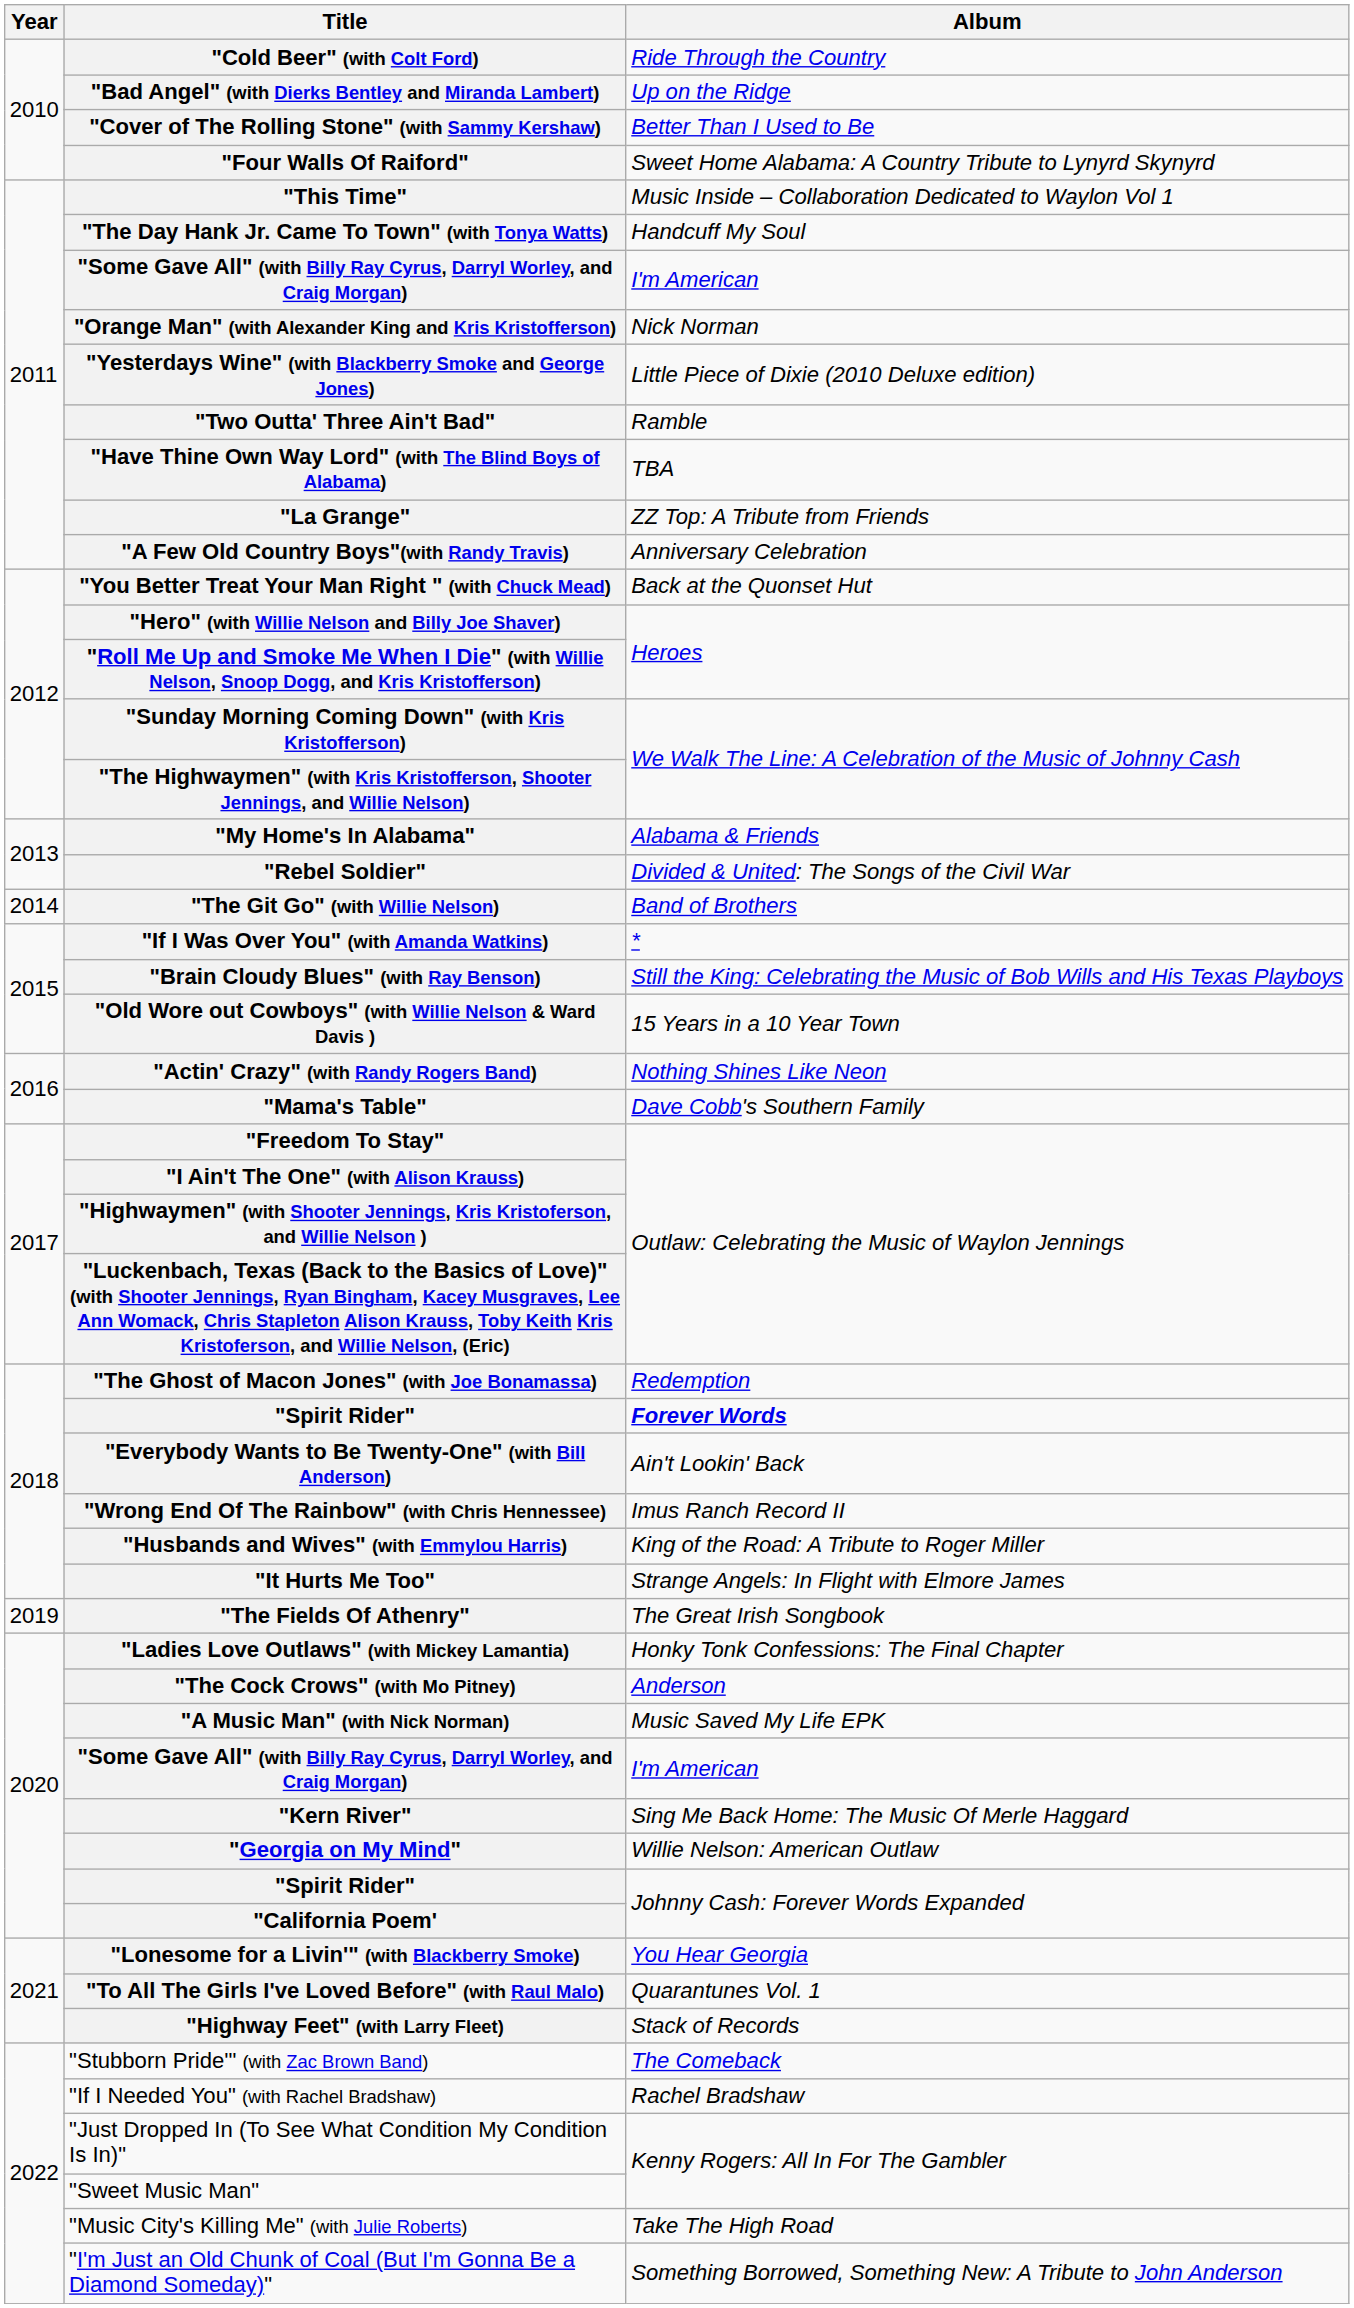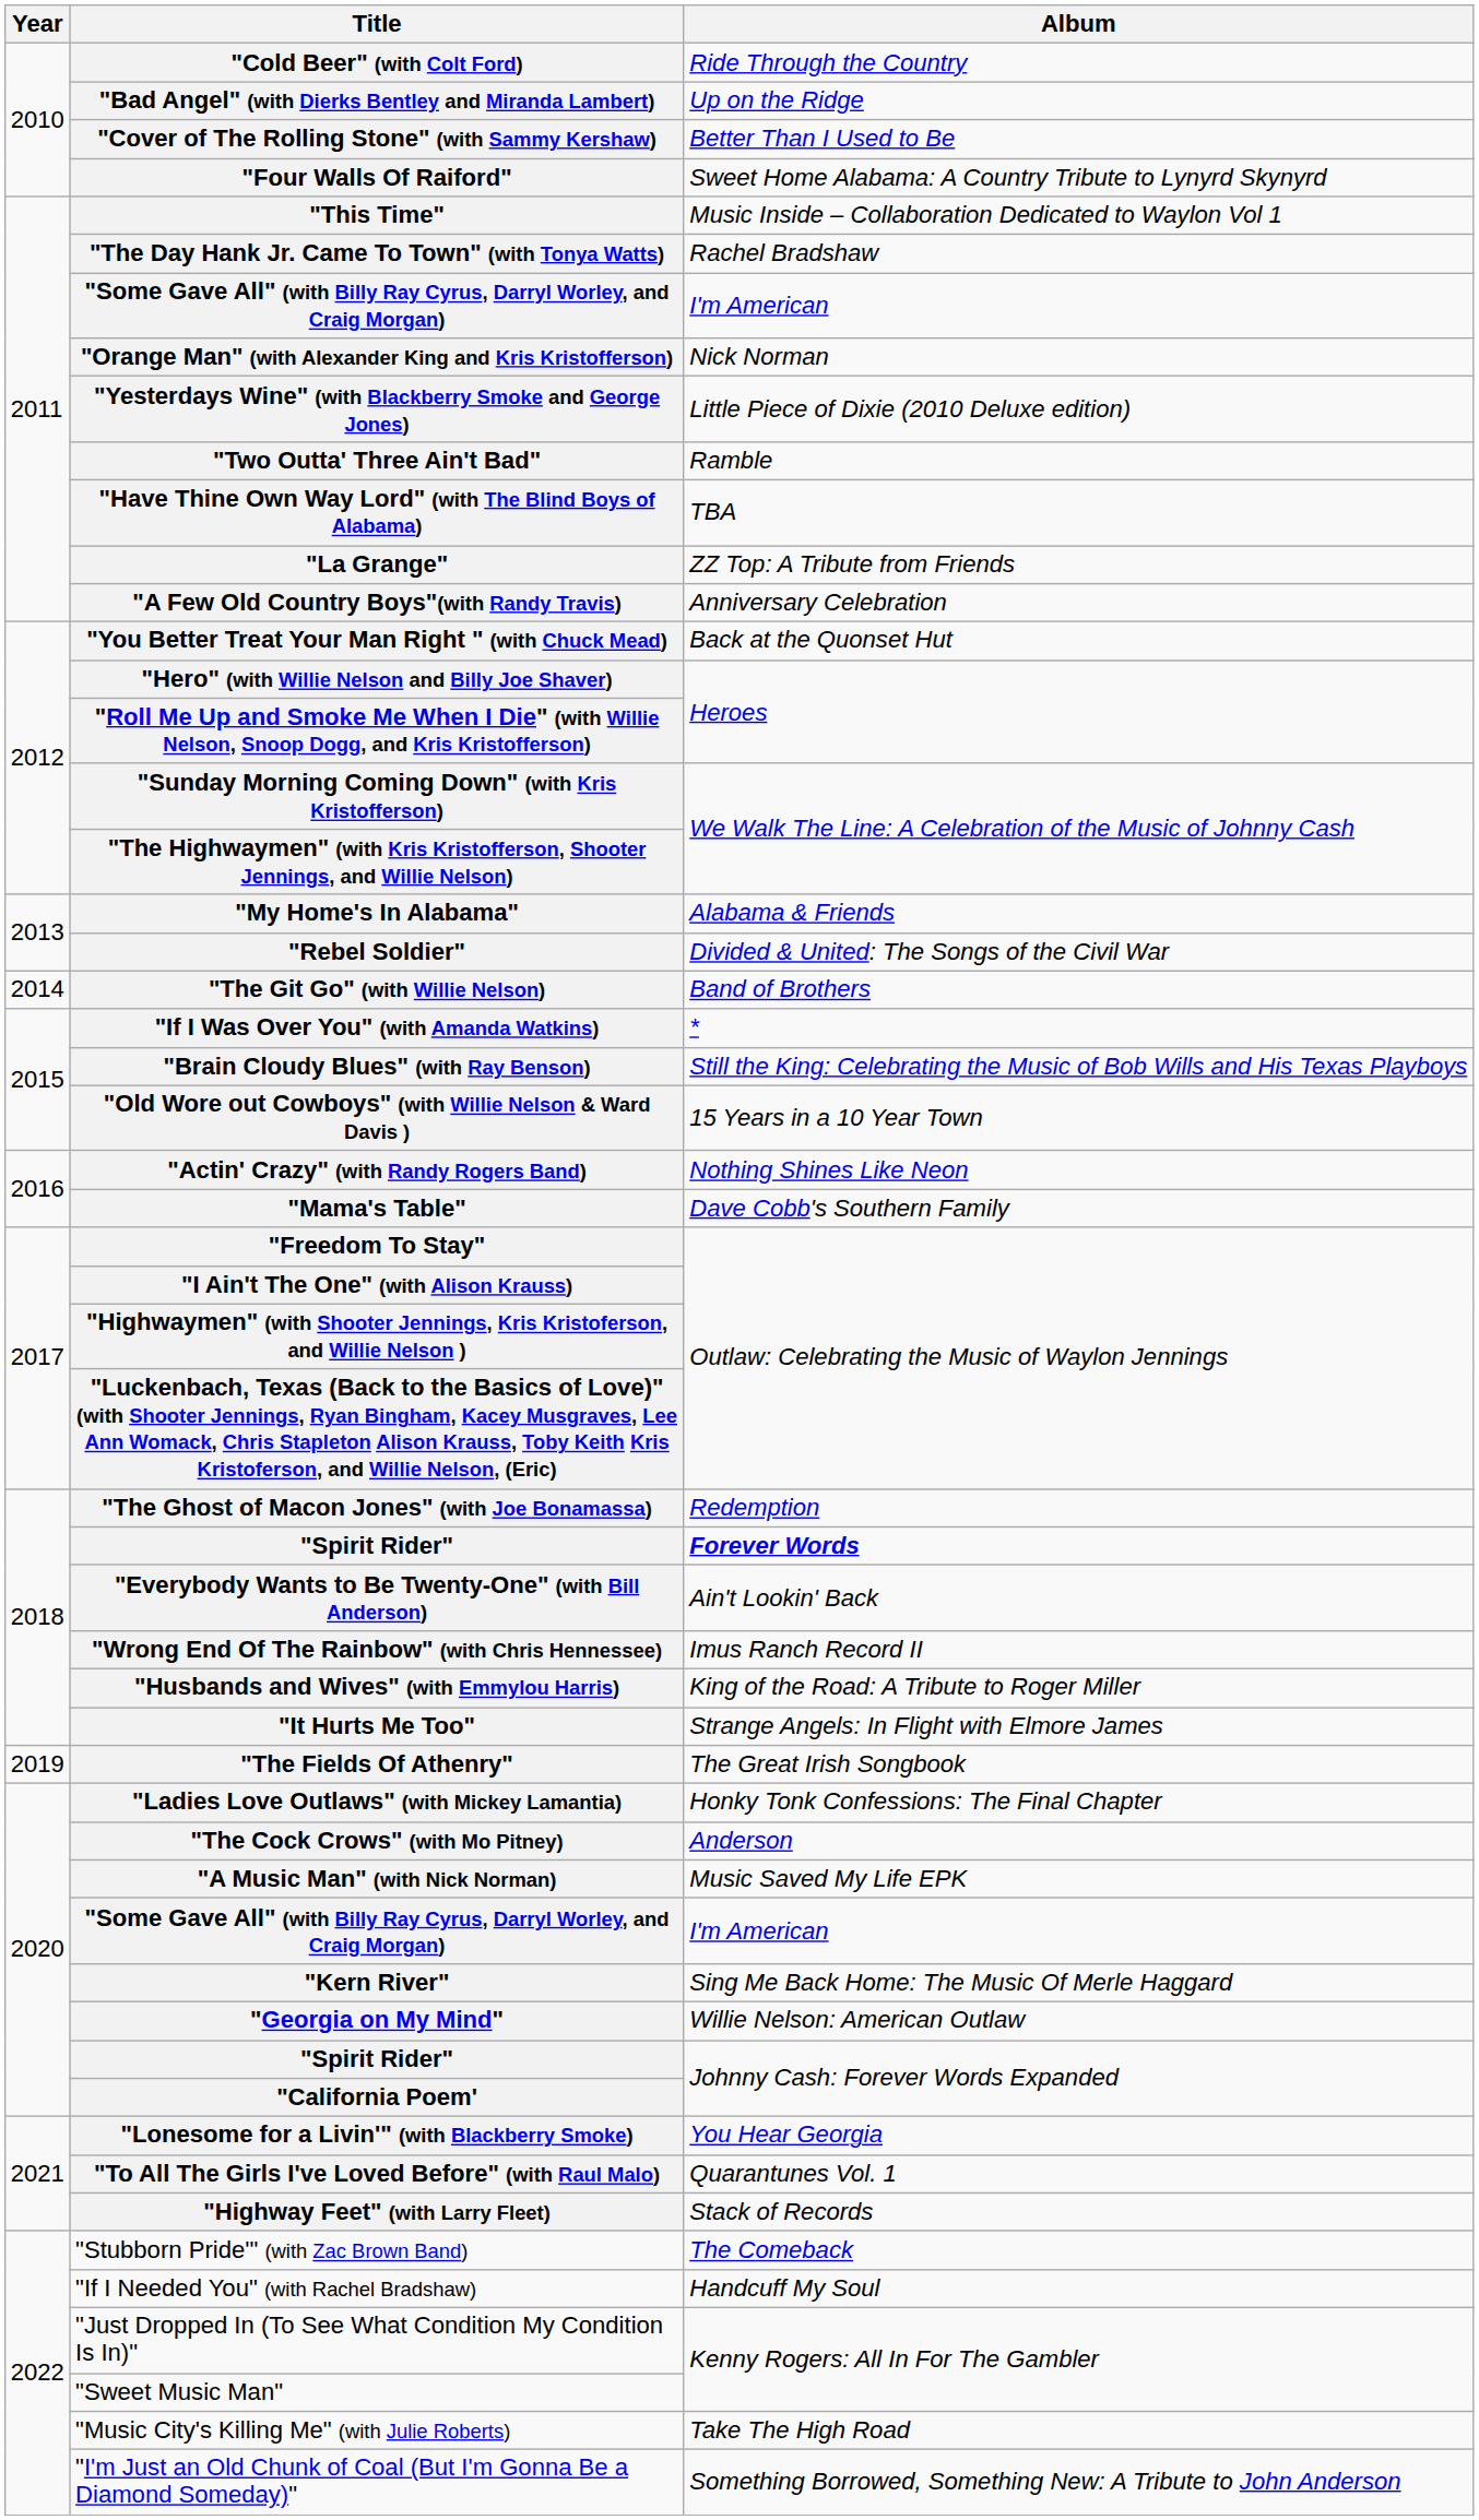"The Day Hank Jr. Came To Town" (with Tonya Watts) | Album: Handcuff My Soul -> Rachel Bradshaw
"If I Needed You" (with Rachel Bradshaw) | Album: Rachel Bradshaw -> Handcuff My Soul
